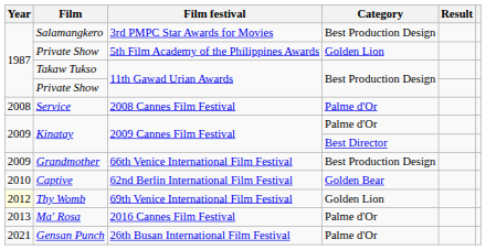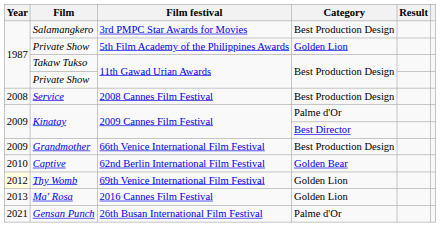Service | Category: Palme d'Or -> Best Production Design
Ma' Rosa | Category: Palme d'Or -> Golden Lion
